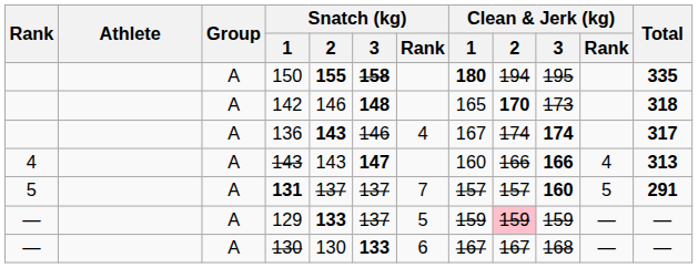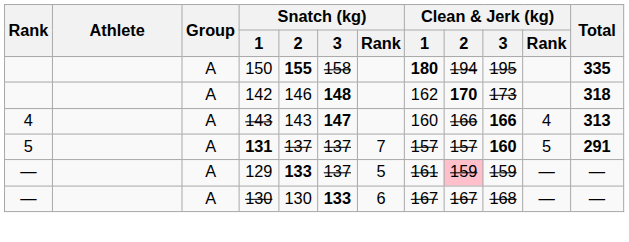150 | Snatch (kg) / 3: bold -> normal
142 | Clean & Jerk (kg) / 1: 165 -> 162
- row: A | 136 | 143 | 146 | 4 | 167 | 174 | 174 | 317
129 | Clean & Jerk (kg) / 1: 159 -> 161
